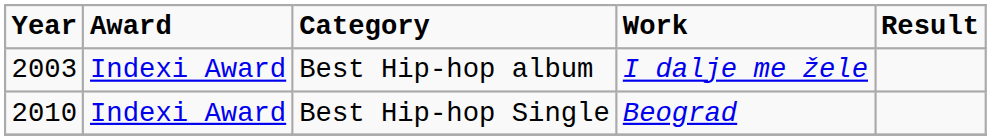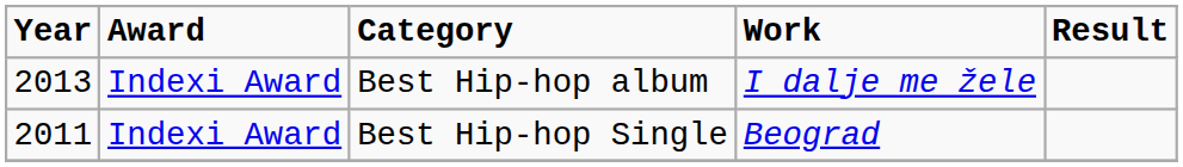Best Hip-hop album | Year: 2003 -> 2013
Best Hip-hop Single | Year: 2010 -> 2011
